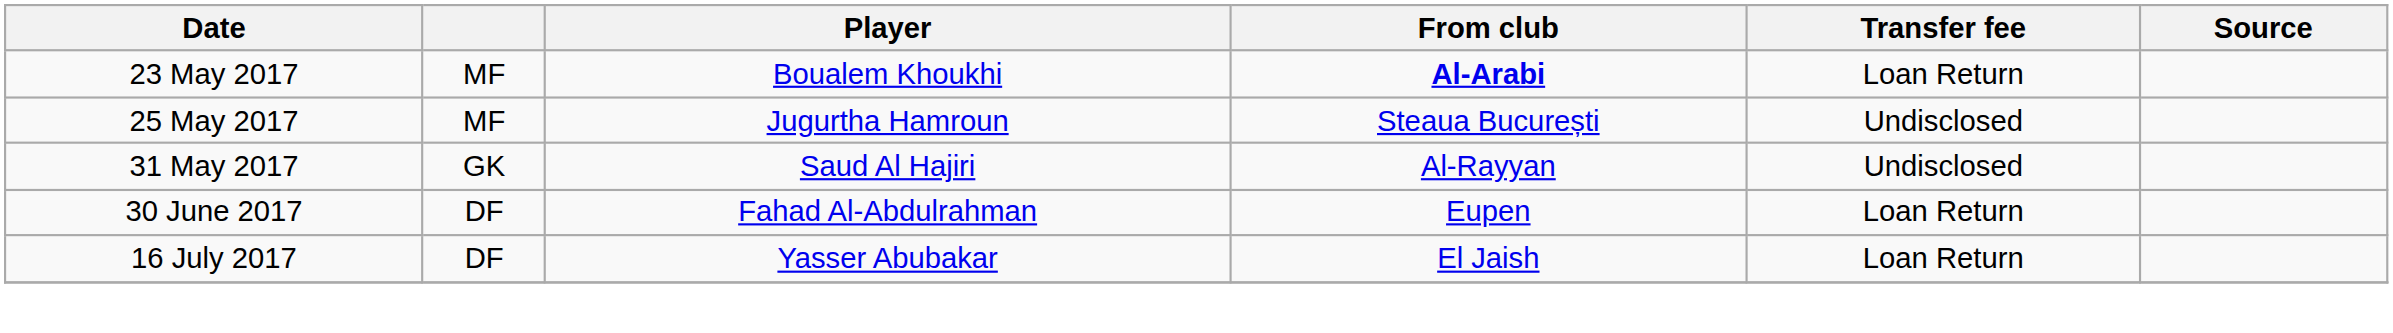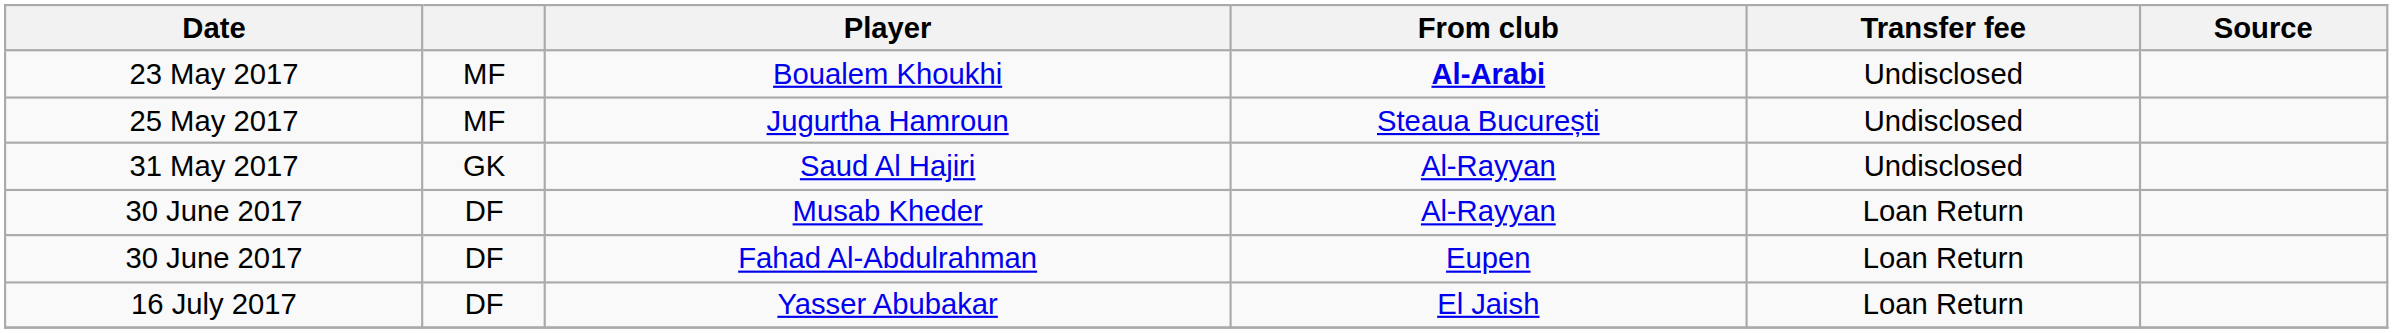Boualem Khoukhi | Transfer fee: Loan Return -> Undisclosed
+ row: 30 June 2017 | DF | Musab Kheder | Al-Rayyan | Loan Return
